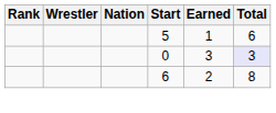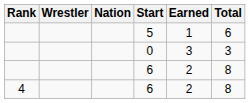0 | Total: lavender background -> no background
+ row: 4 | 6 | 2 | 8
